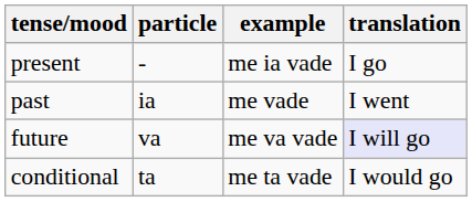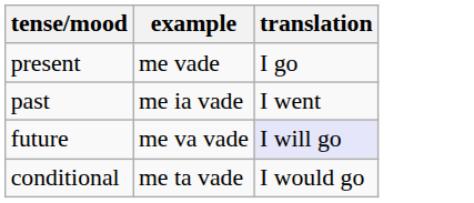- column: particle | - | ia | va | ta
present | example: me ia vade -> me vade
past | example: me vade -> me ia vade
